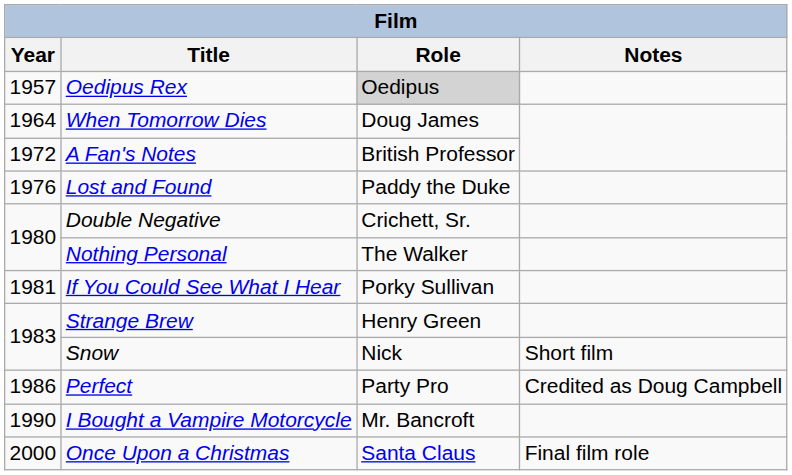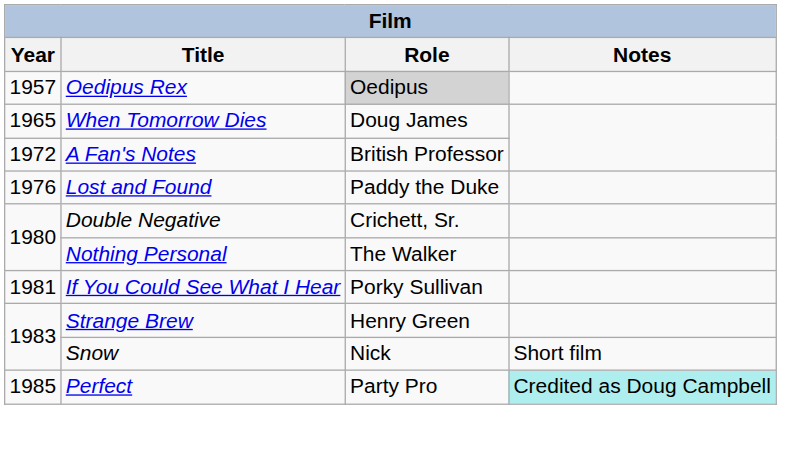When Tomorrow Dies | Year: 1964 -> 1965
Perfect | Year: 1986 -> 1985
Perfect | Notes: no background -> paleturquoise background
- row: 1990 | I Bought a Vampire Motorcycle | Mr. Bancroft
- row: 2000 | Once Upon a Christmas | Santa Claus | Final film role
